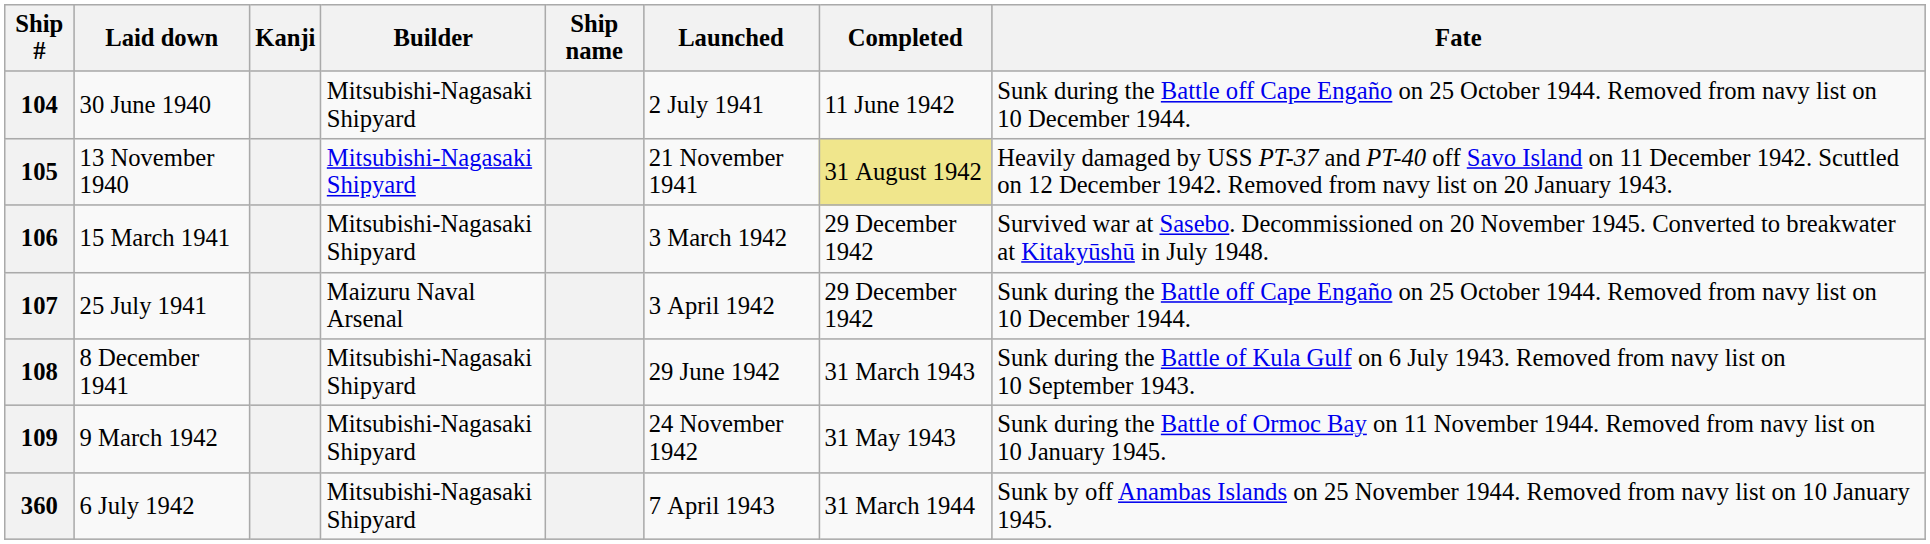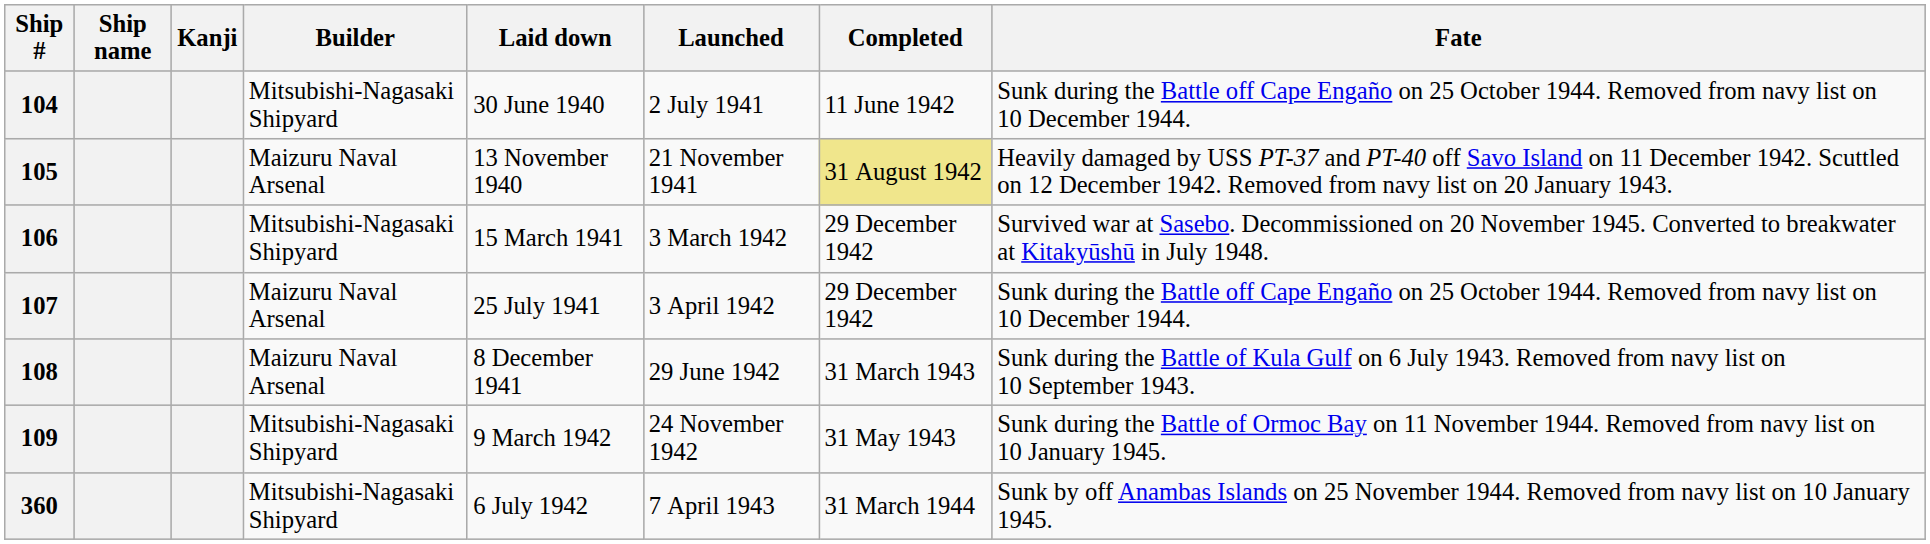columns swapped: Ship name <-> Laid down
105 | Builder: Mitsubishi-Nagasaki Shipyard -> Maizuru Naval Arsenal
108 | Builder: Mitsubishi-Nagasaki Shipyard -> Maizuru Naval Arsenal
